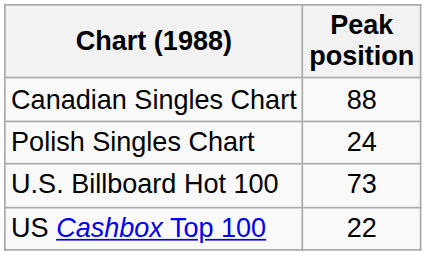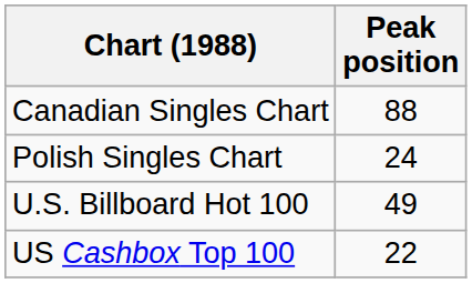U.S. Billboard Hot 100 | Peak position: 73 -> 49
